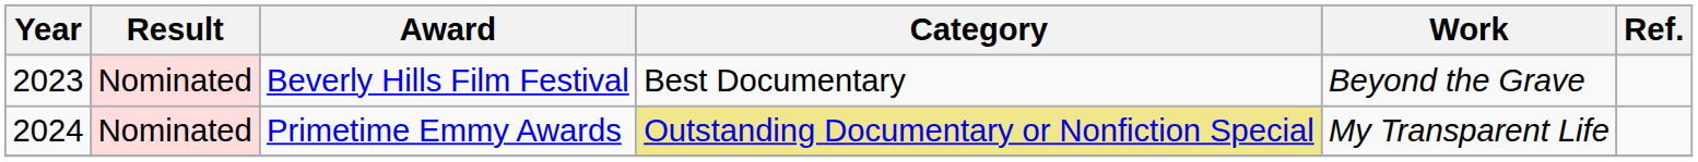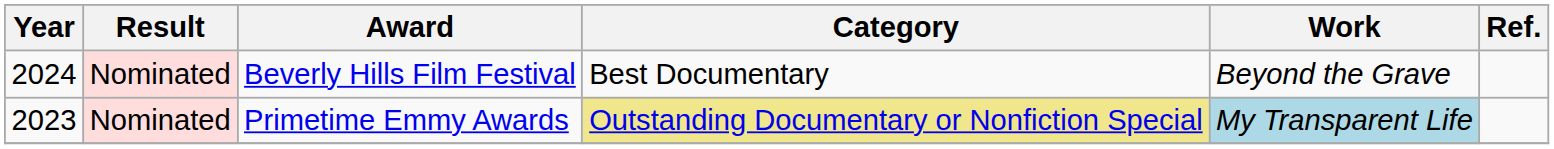Beverly Hills Film Festival | Year: 2023 -> 2024
Primetime Emmy Awards | Year: 2024 -> 2023
Primetime Emmy Awards | Work: no background -> lightblue background
